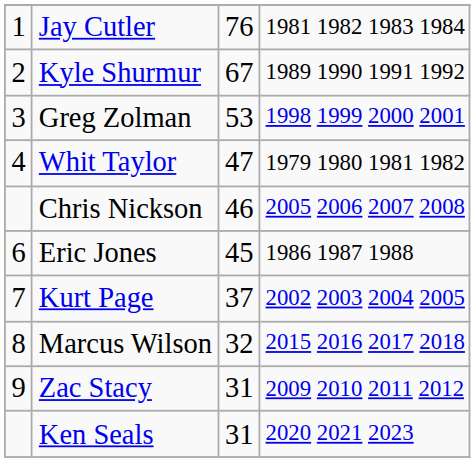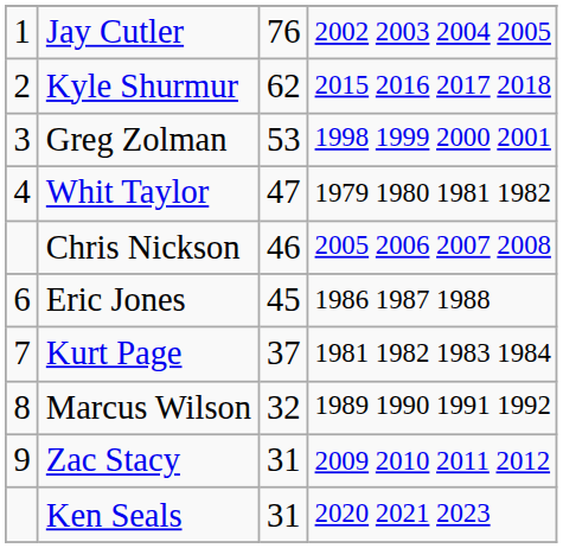Jay Cutler | column 4: 1981 1982 1983 1984 -> 2002 2003 2004 2005
Kyle Shurmur | column 3: 67 -> 62
Kyle Shurmur | column 4: 1989 1990 1991 1992 -> 2015 2016 2017 2018
Kurt Page | column 4: 2002 2003 2004 2005 -> 1981 1982 1983 1984
Marcus Wilson | column 4: 2015 2016 2017 2018 -> 1989 1990 1991 1992
